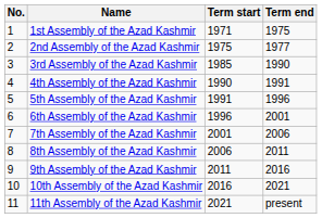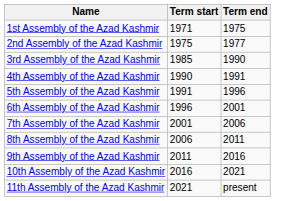- column: No. | 1 | 2 | 3 | 4 | 5 | 6 | 7 | 8 | 9 | 10 | 11
